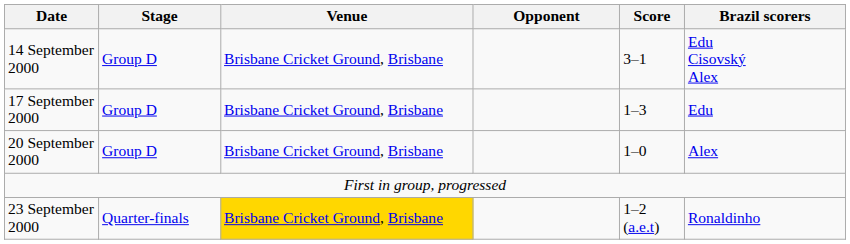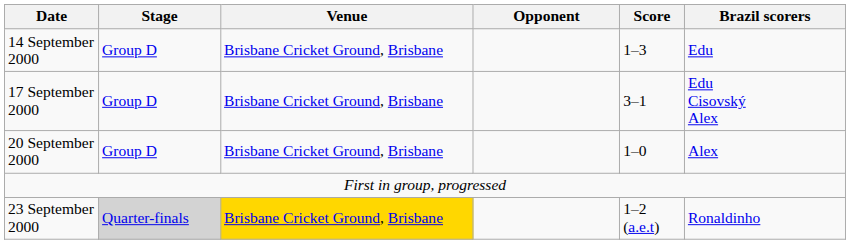14 September 2000 | Score: 3–1 -> 1–3
14 September 2000 | Brazil scorers: Edu Cisovský Alex -> Edu
17 September 2000 | Score: 1–3 -> 3–1
17 September 2000 | Brazil scorers: Edu -> Edu Cisovský Alex
23 September 2000 | Stage: no background -> lightgrey background
